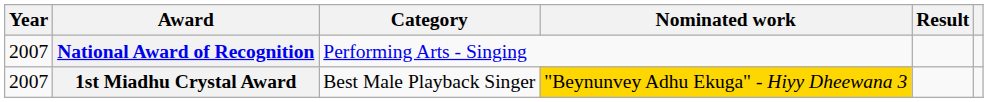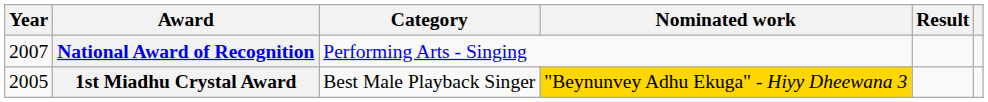1st Miadhu Crystal Award | Year: 2007 -> 2005
